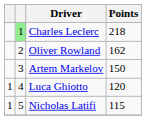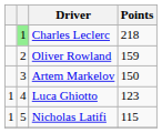Oliver Rowland | Points: 162 -> 159
Luca Ghiotto | Points: 120 -> 123
